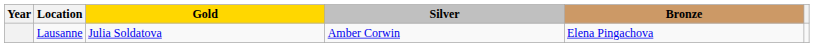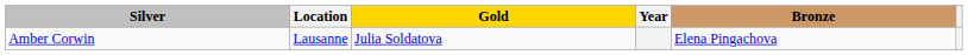columns swapped: Year <-> Silver
